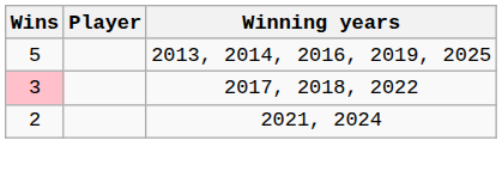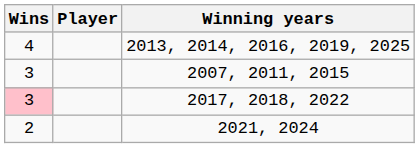2013, 2014, 2016, 2019, 2025 | Wins: 5 -> 4
+ row: 3 | 2007, 2011, 2015
